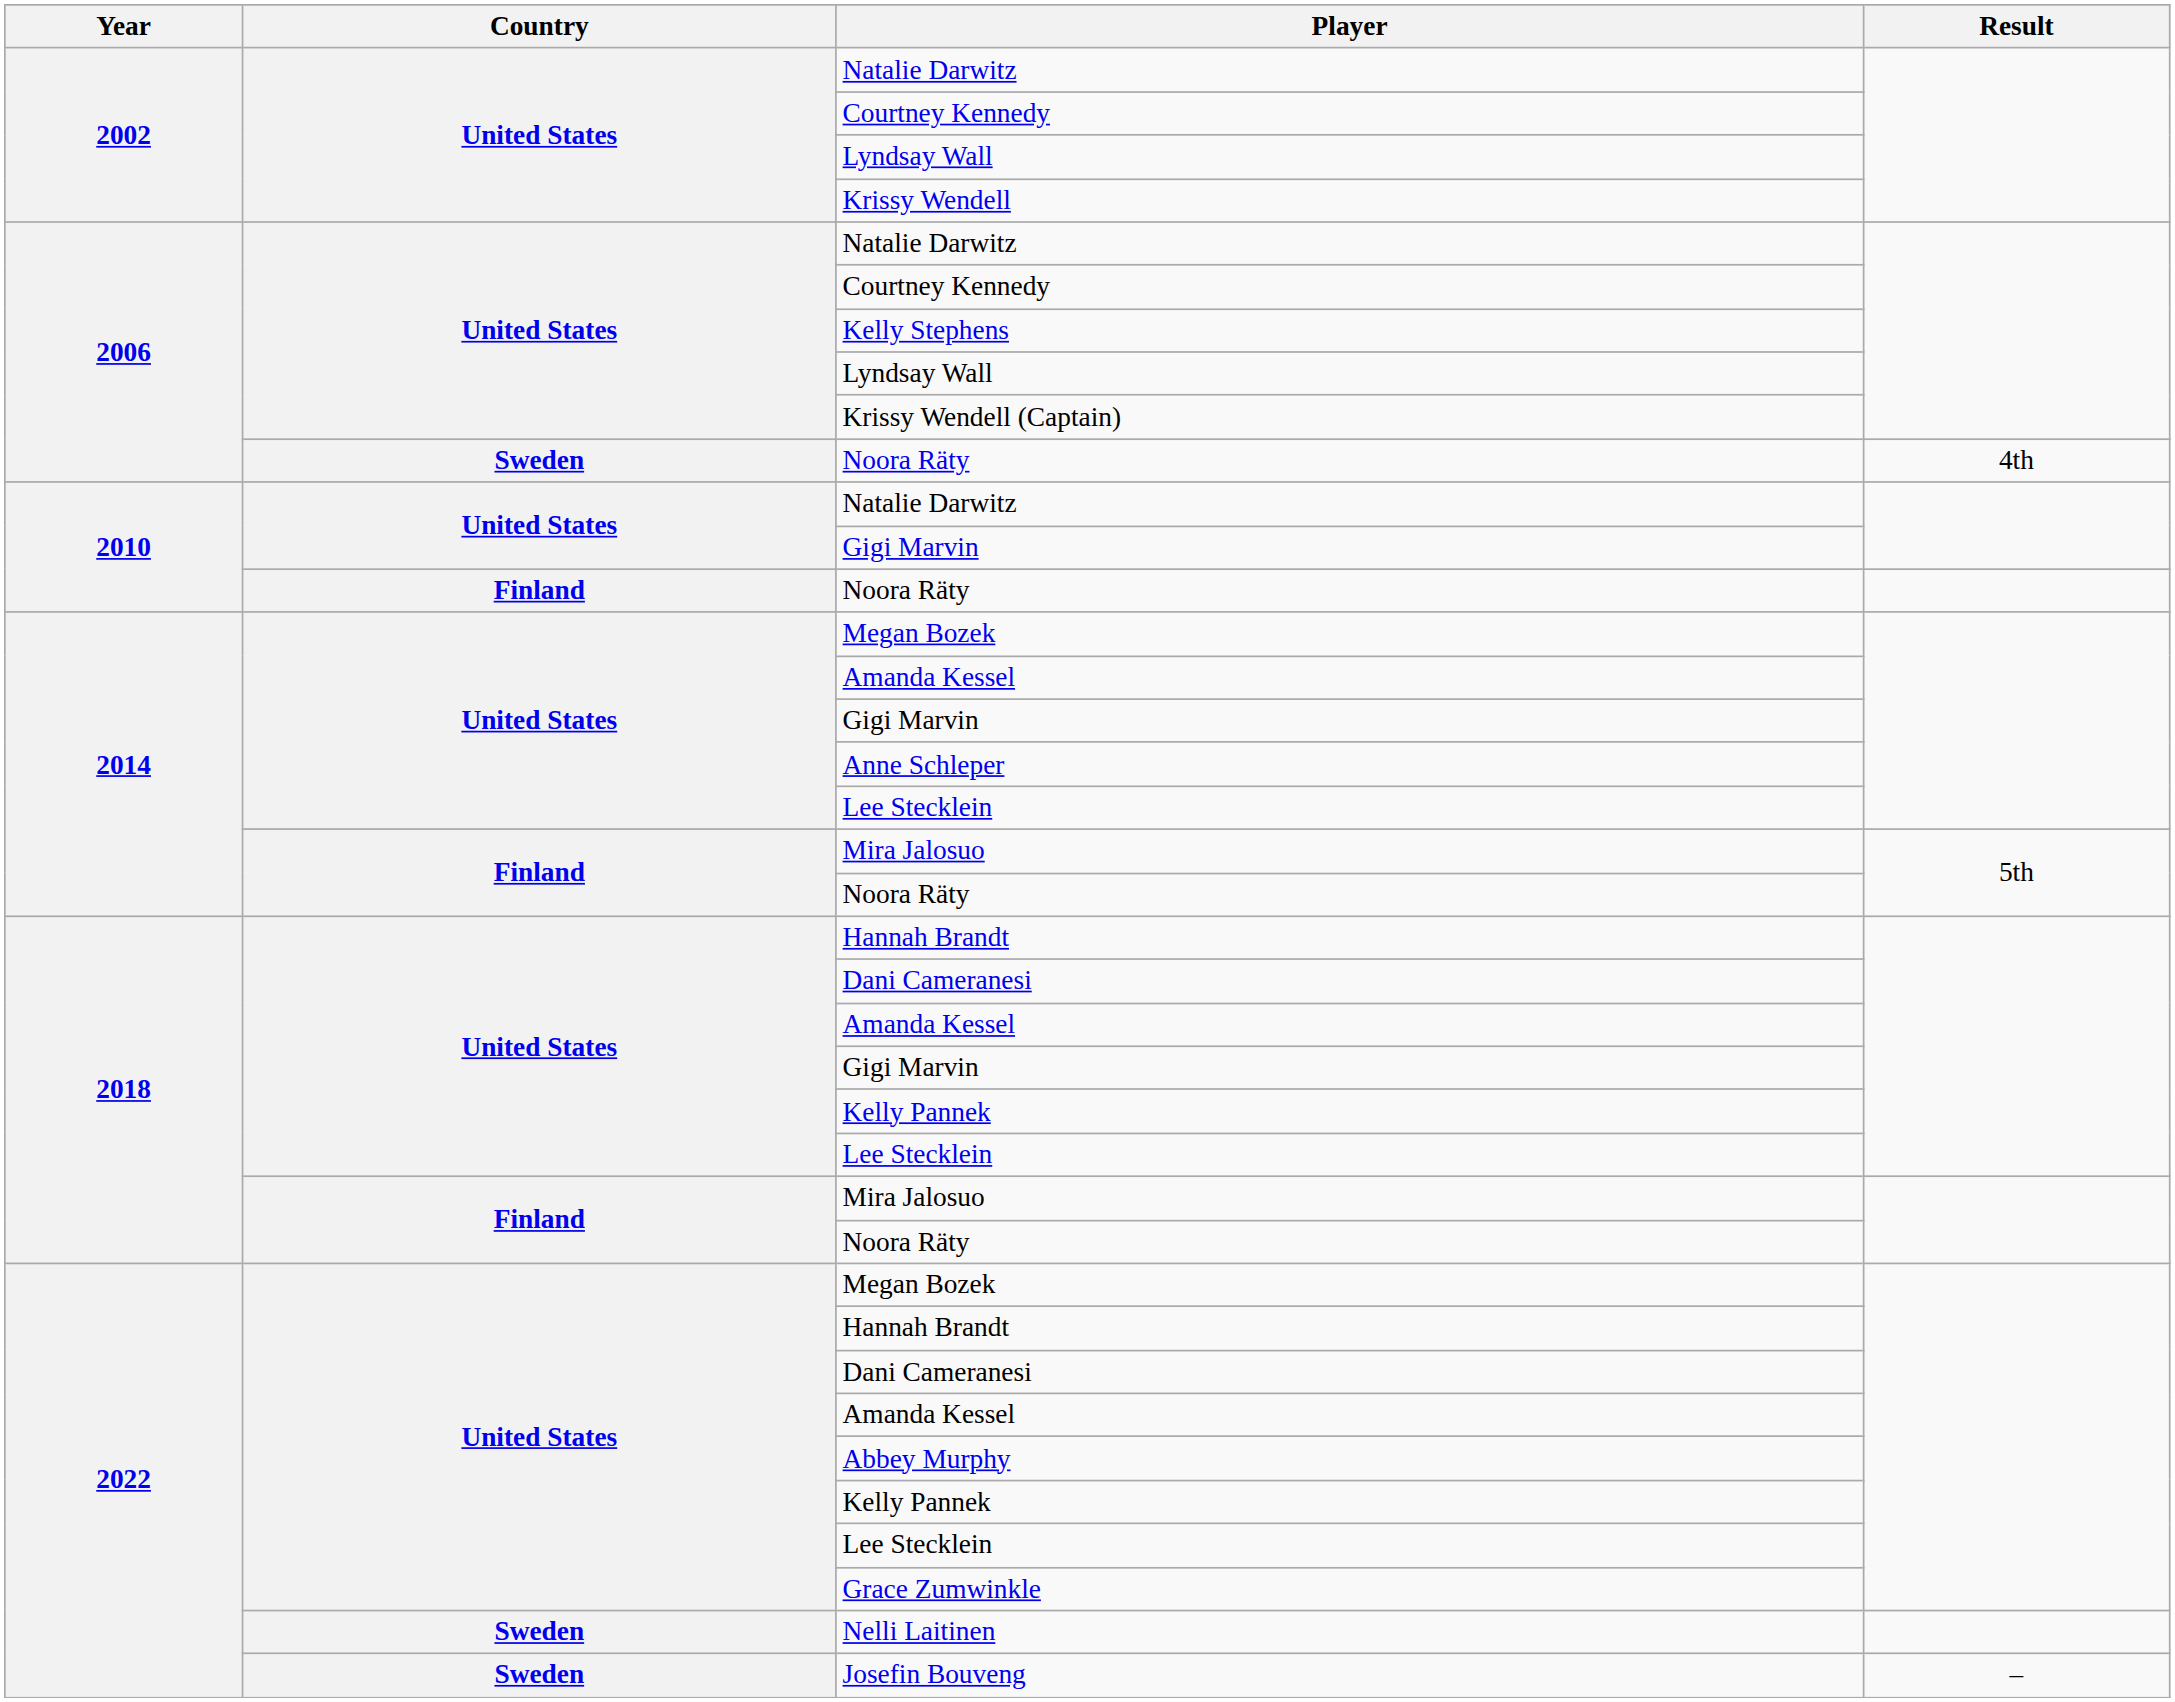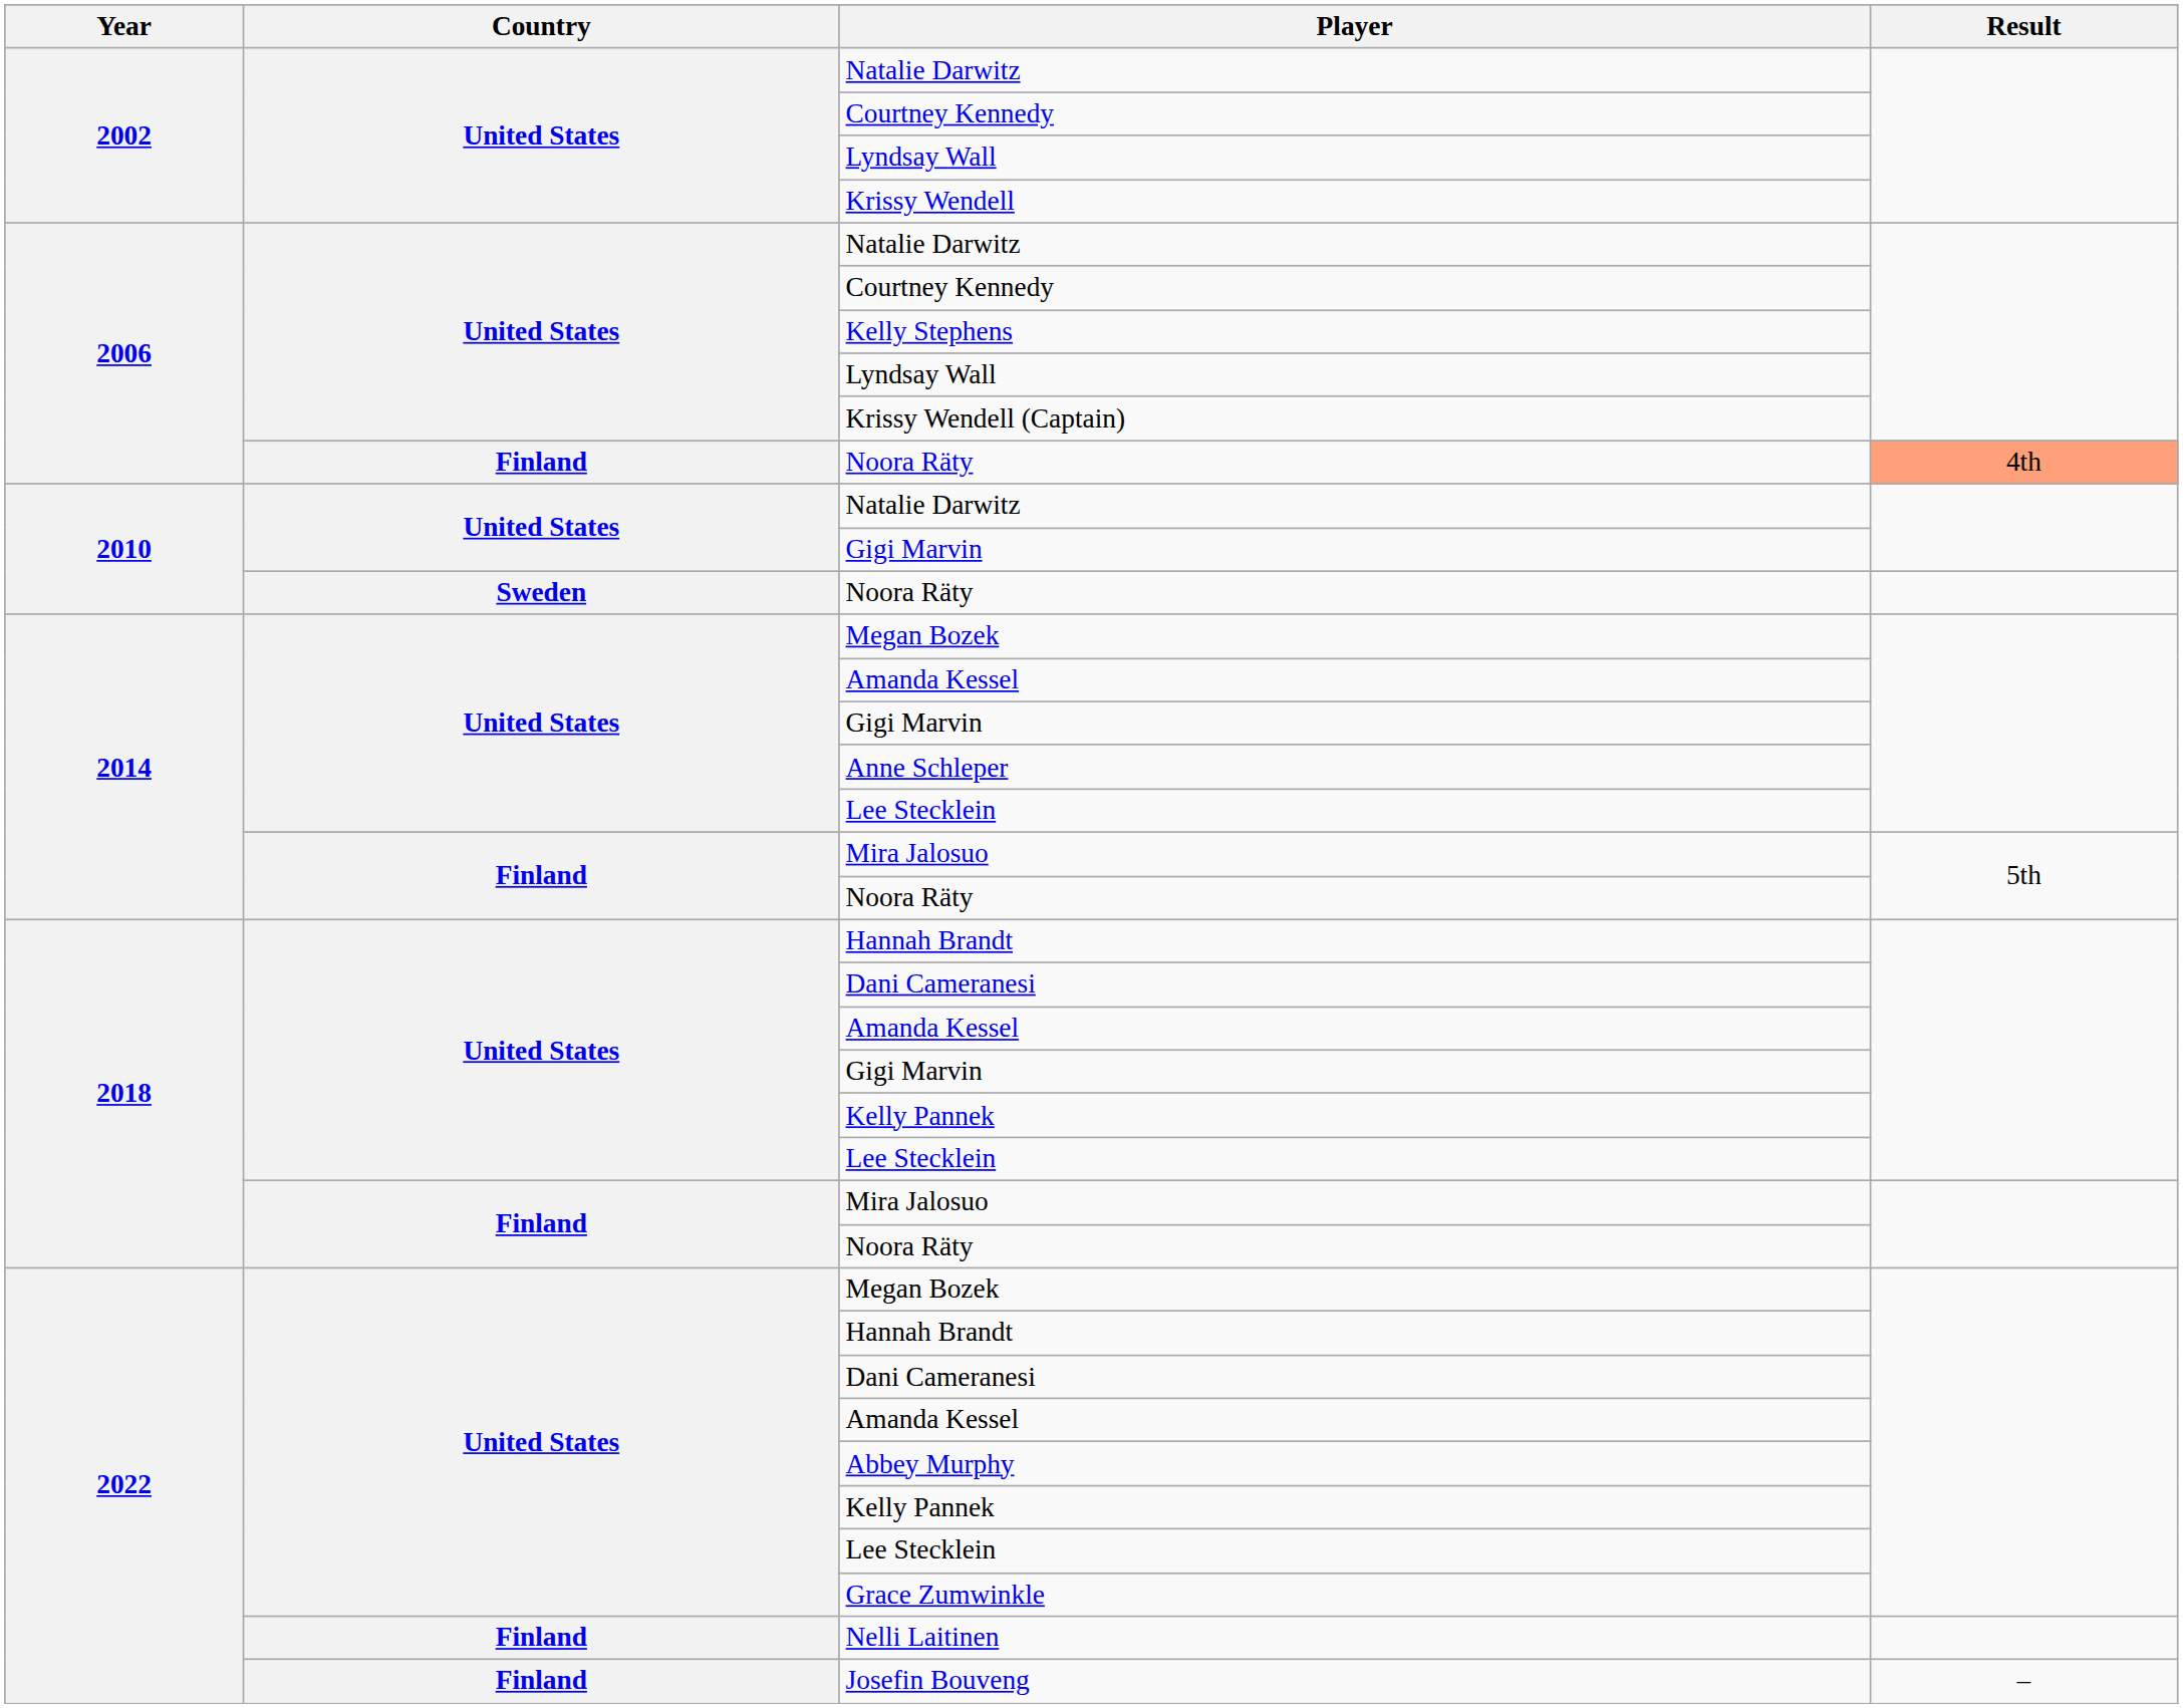2006 / Noora Räty | Country: Sweden -> Finland
2006 / Noora Räty | Result: no background -> lightsalmon background
2010 / Noora Räty | Country: Finland -> Sweden
Nelli Laitinen | Country: Sweden -> Finland
Josefin Bouveng | Country: Sweden -> Finland
